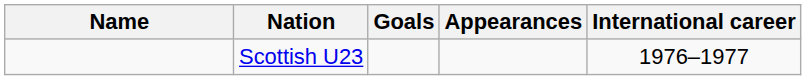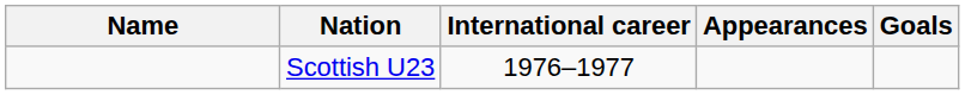columns swapped: International career <-> Goals
